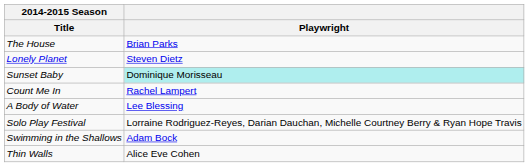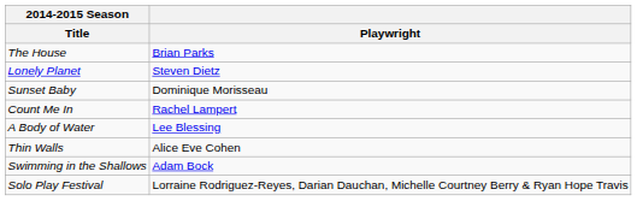Sunset Baby | Playwright: paleturquoise background -> no background
rows swapped: Solo Play Festival <-> Thin Walls
